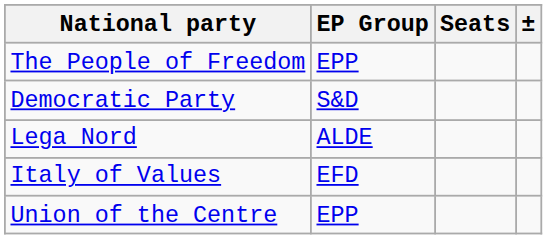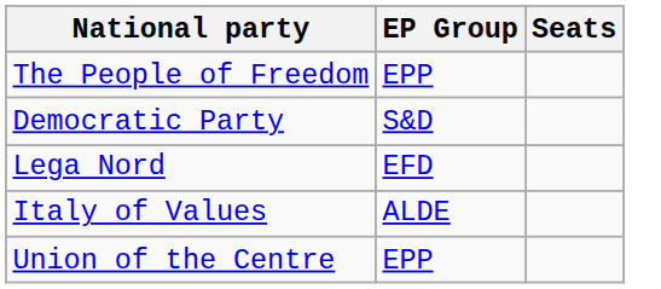- column: ±
Lega Nord | EP Group: ALDE -> EFD
Italy of Values | EP Group: EFD -> ALDE
